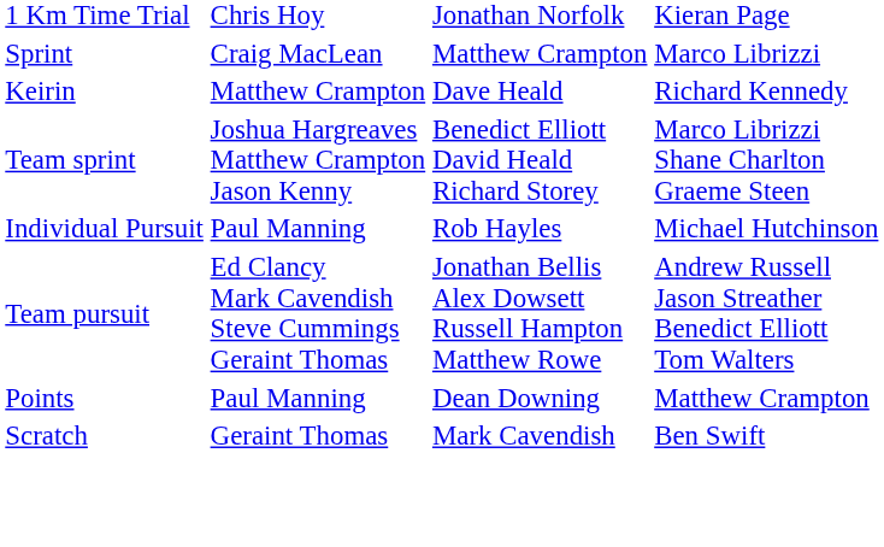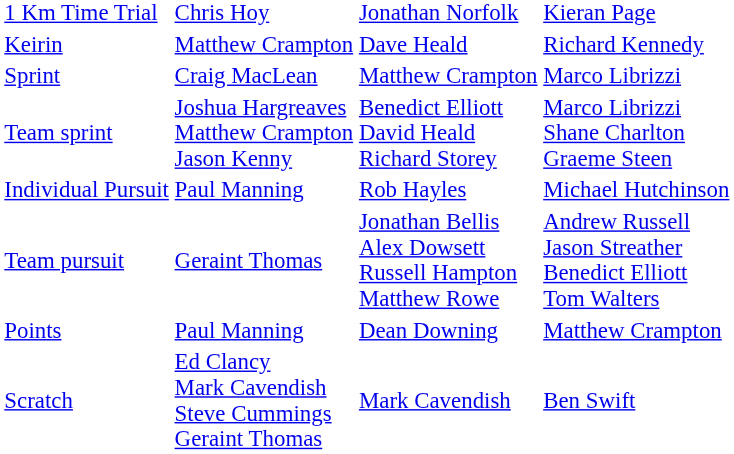rows swapped: Sprint <-> Keirin
Team pursuit | column 2: Ed Clancy Mark Cavendish Steve Cummings Geraint Thomas -> Geraint Thomas
Scratch | column 2: Geraint Thomas -> Ed Clancy Mark Cavendish Steve Cummings Geraint Thomas
